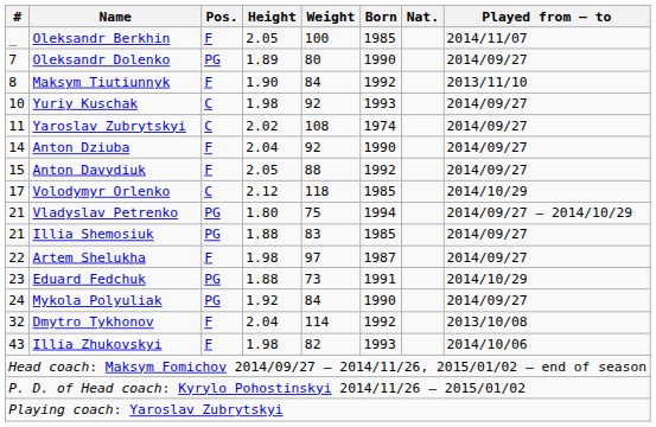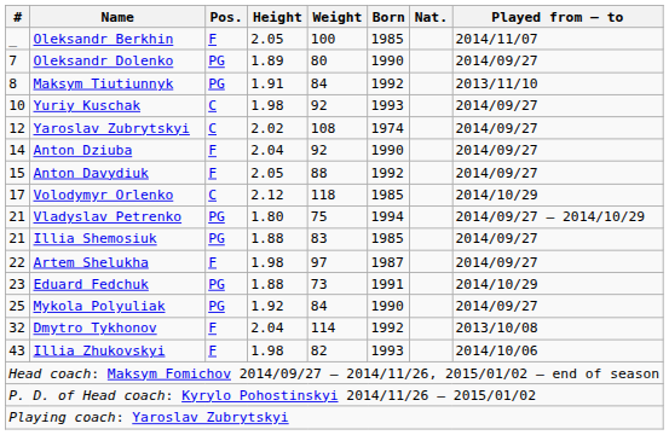Maksym Tiutiunnyk | Pos.: F -> PG
Maksym Tiutiunnyk | Height: 1.90 -> 1.91
Yaroslav Zubrytskyi | #: 11 -> 12
Mykola Polyuliak | #: 24 -> 25
